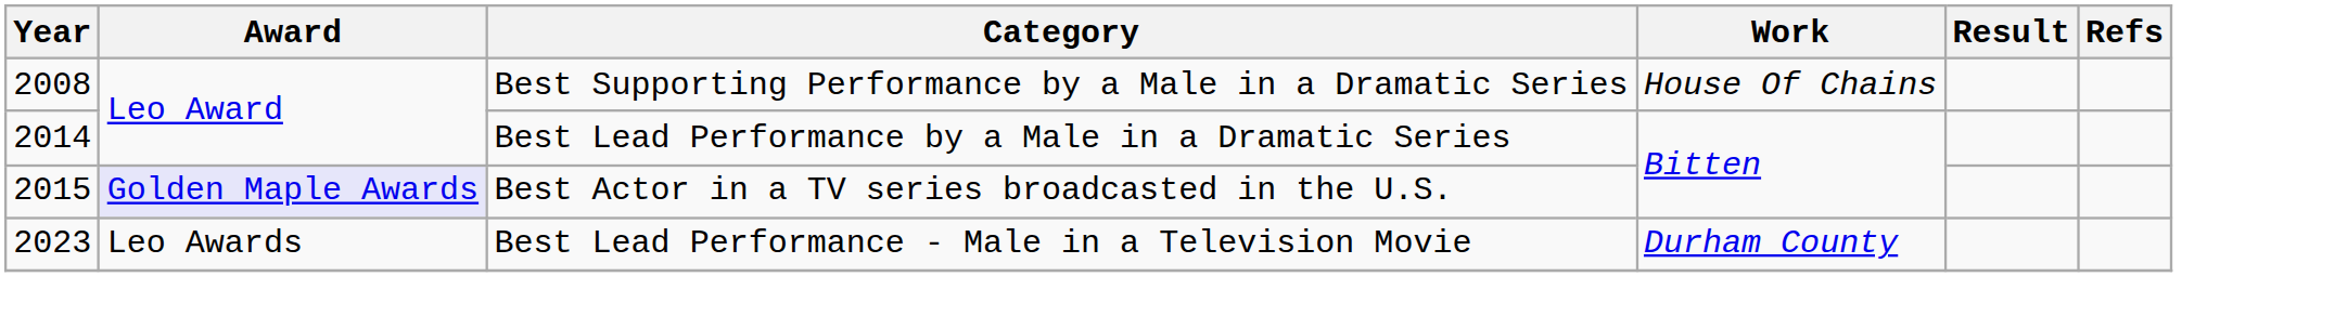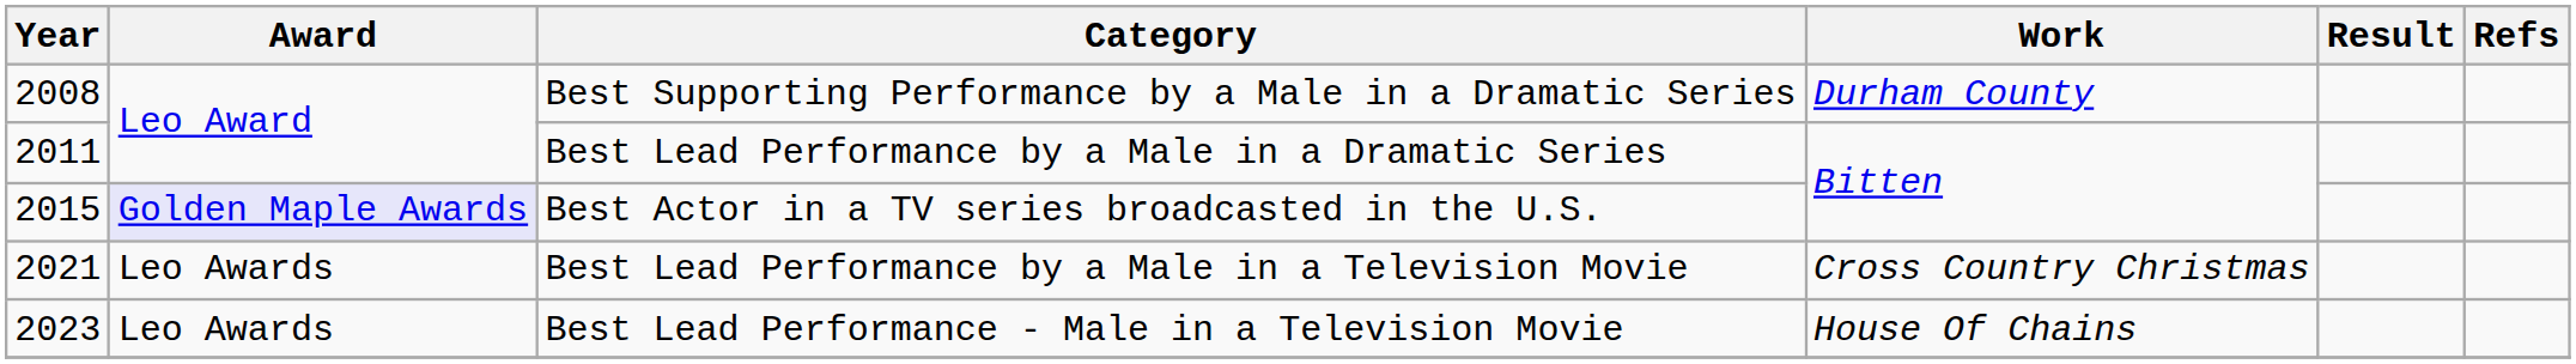Best Supporting Performance by a Male in a Dramatic Series | Work: House Of Chains -> Durham County
Best Lead Performance by a Male in a Dramatic Series | Year: 2014 -> 2011
+ row: 2021 | Leo Awards | Best Lead Performance by a Male in a Television Movie | Cross Country Christmas
Best Lead Performance - Male in a Television Movie | Work: Durham County -> House Of Chains
